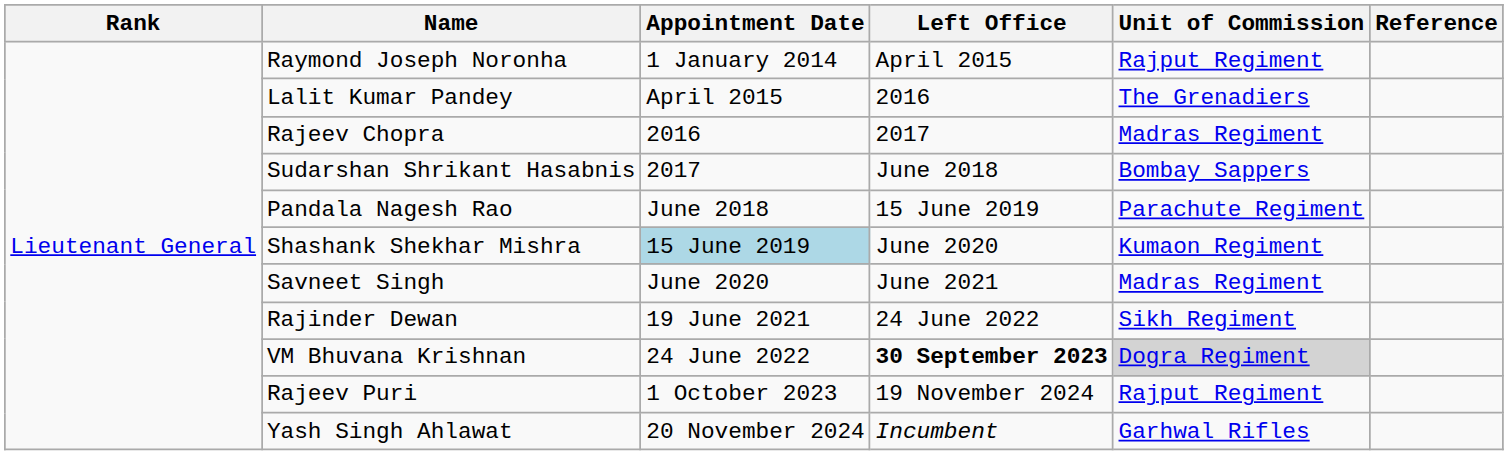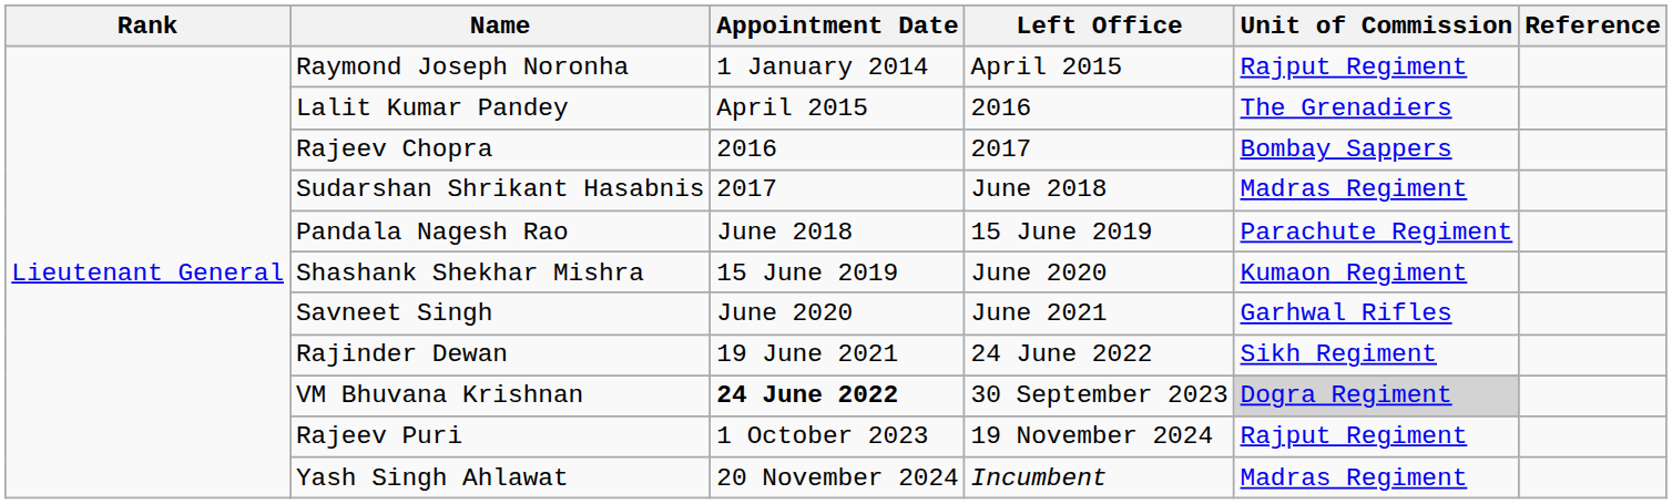Rajeev Chopra | Unit of Commission: Madras Regiment -> Bombay Sappers
Sudarshan Shrikant Hasabnis | Unit of Commission: Bombay Sappers -> Madras Regiment
Shashank Shekhar Mishra | Appointment Date: lightblue background -> no background
Savneet Singh | Unit of Commission: Madras Regiment -> Garhwal Rifles
VM Bhuvana Krishnan | Appointment Date: normal -> bold
VM Bhuvana Krishnan | Left Office: bold -> normal
Yash Singh Ahlawat | Unit of Commission: Garhwal Rifles -> Madras Regiment
